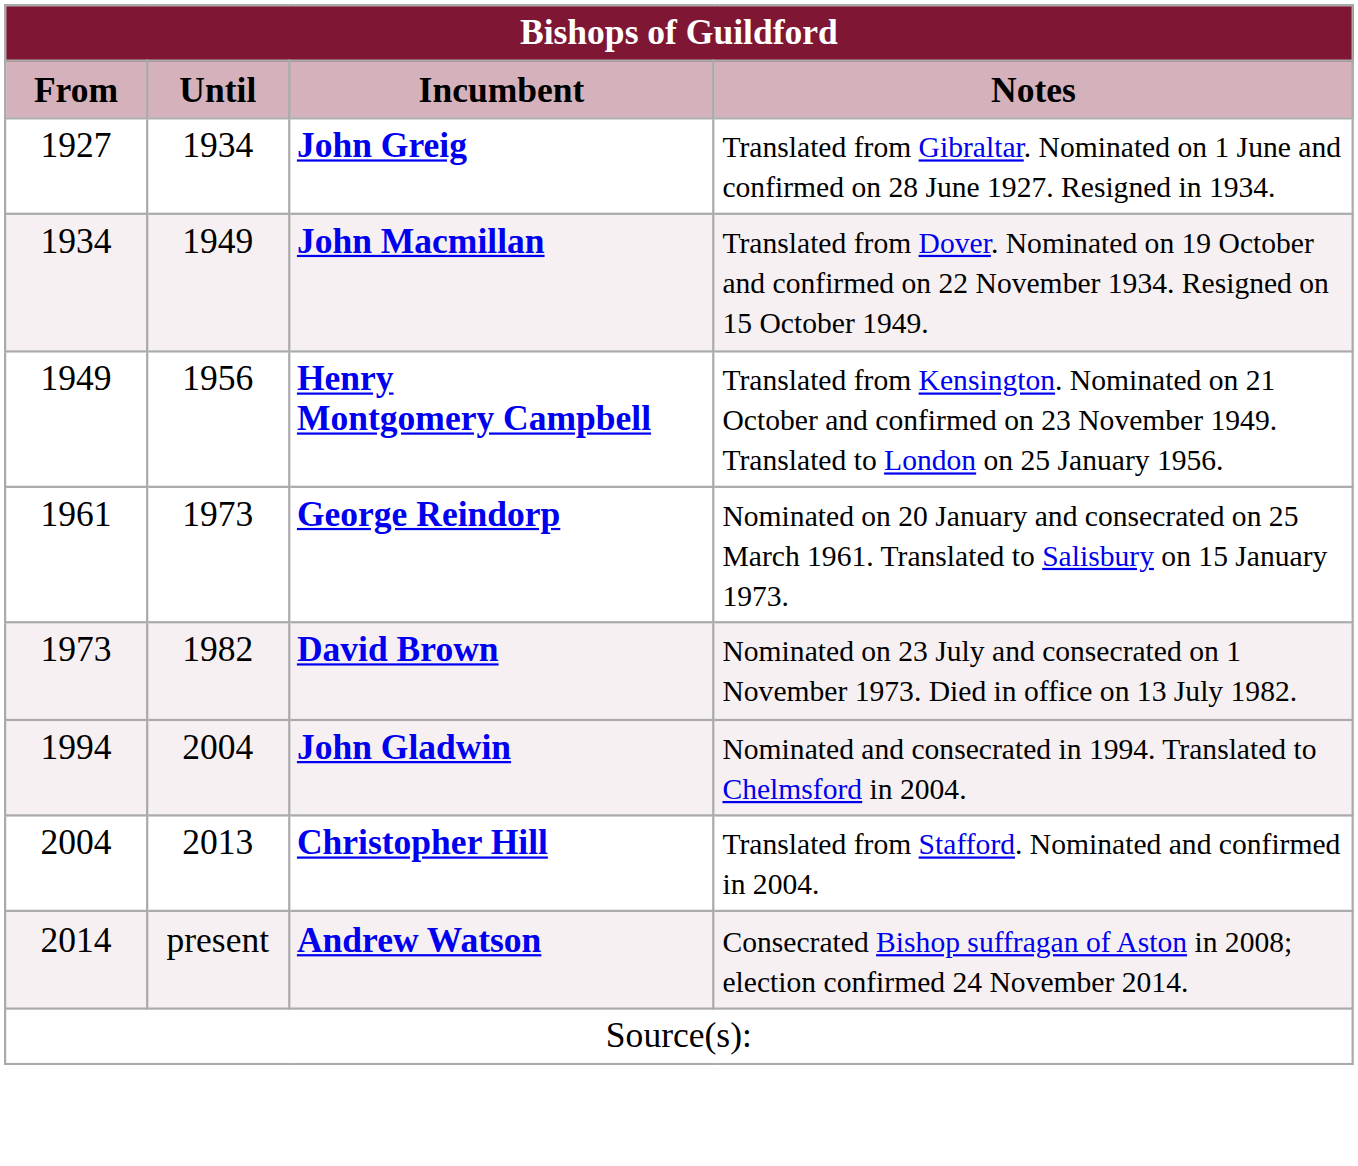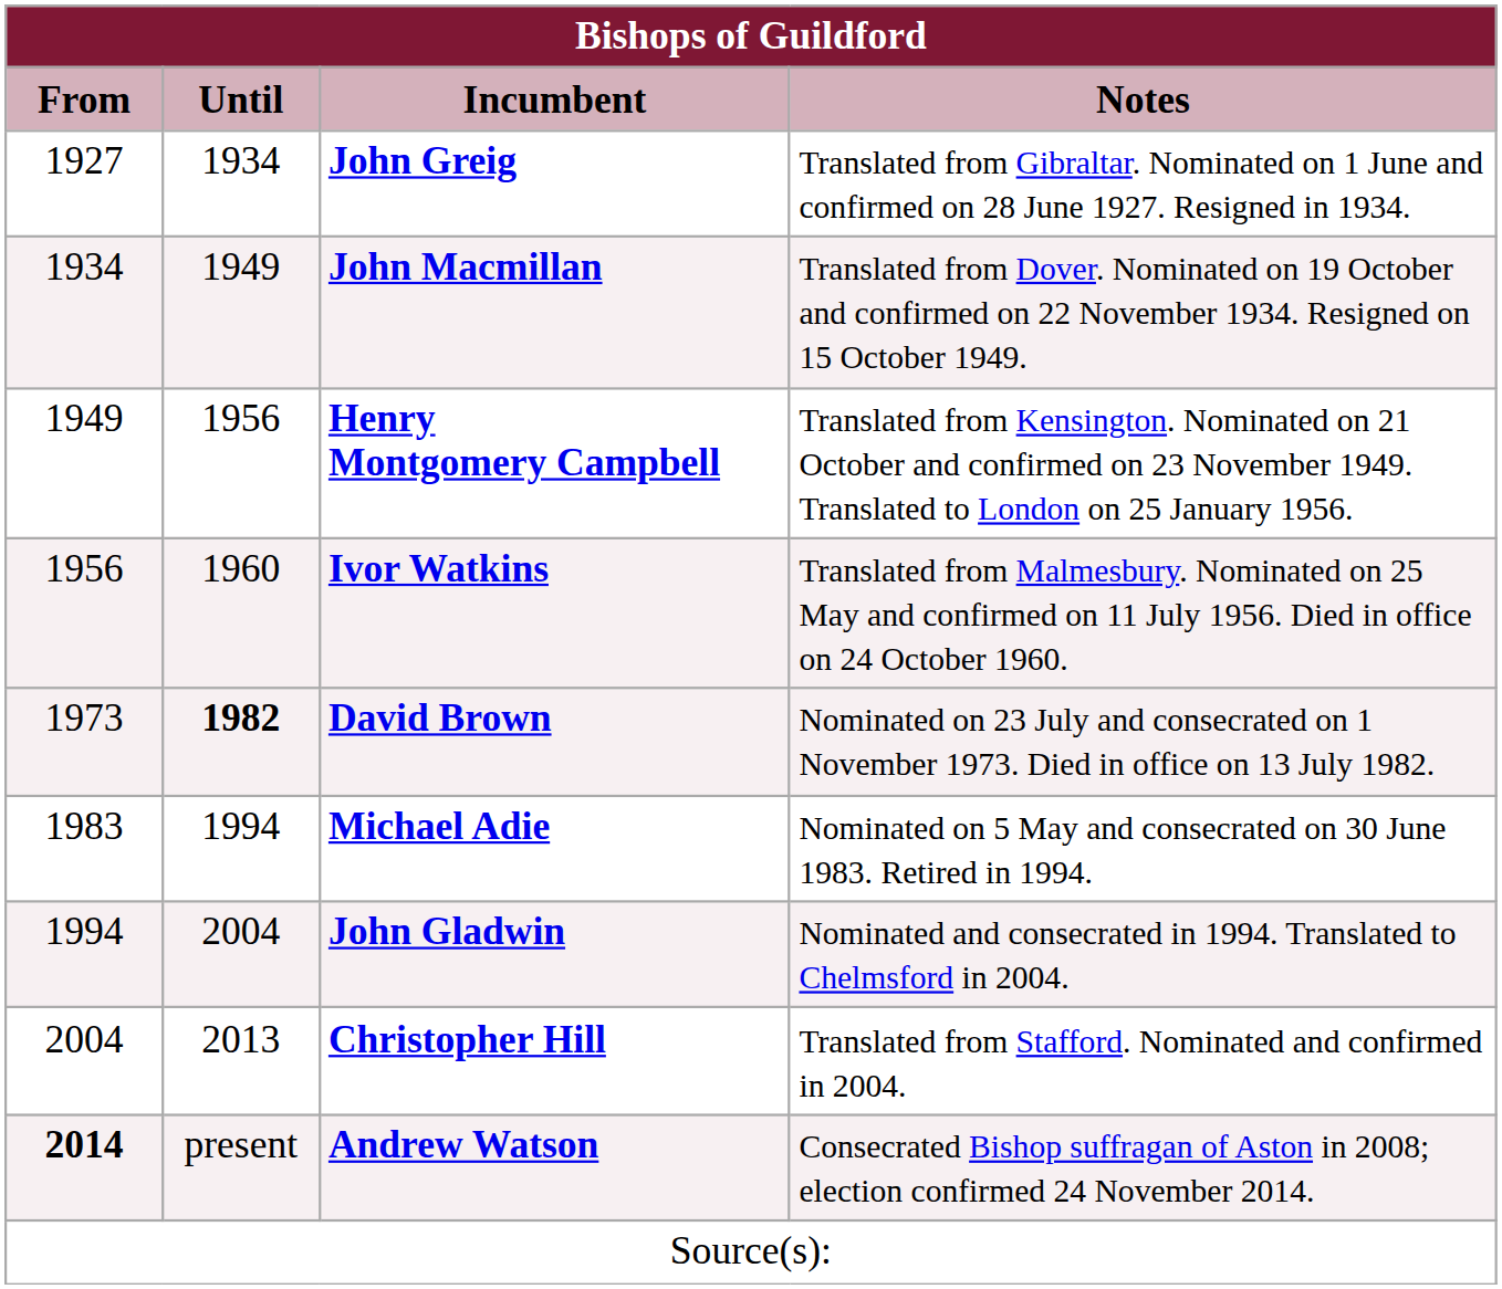+ row: 1956 | 1960 | Ivor Watkins | Translated from Malmesbury. Nominated on 25 May and confirmed on 11 July 1956. Died in office on 24 October 1960.
- row: 1961 | 1973 | George Reindorp | Nominated on 20 January and consecrated on 25 March 1961. Translated to Salisbury on 15 January 1973.
David Brown | Until: normal -> bold
+ row: 1983 | 1994 | Michael Adie | Nominated on 5 May and consecrated on 30 June 1983. Retired in 1994.
Andrew Watson | From: normal -> bold
